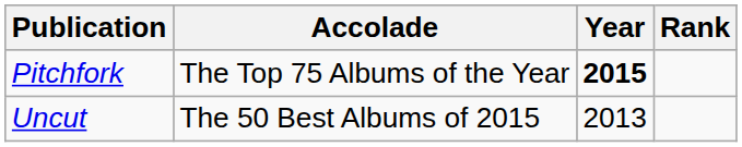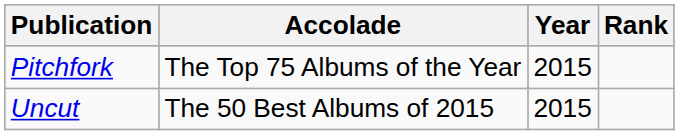Pitchfork | Year: bold -> normal
Uncut | Year: 2013 -> 2015
